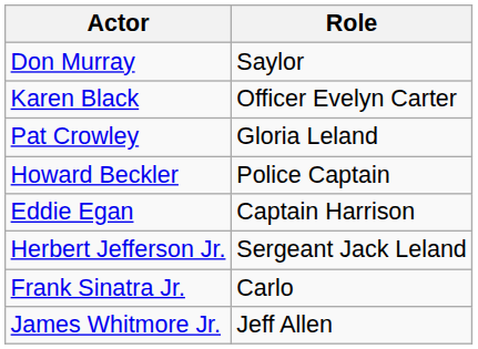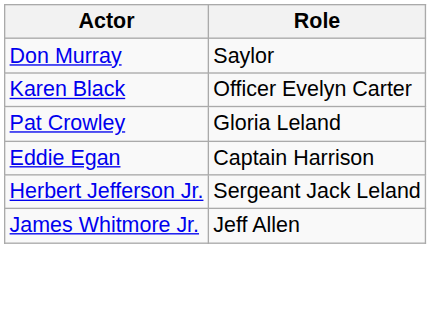- row: Howard Beckler | Police Captain
- row: Frank Sinatra Jr. | Carlo
